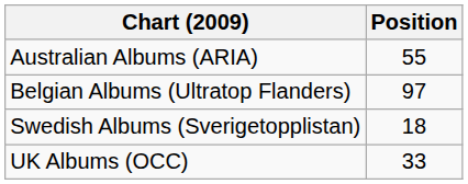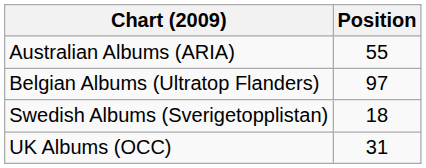UK Albums (OCC) | Position: 33 -> 31
